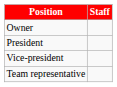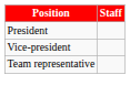- row: Owner
